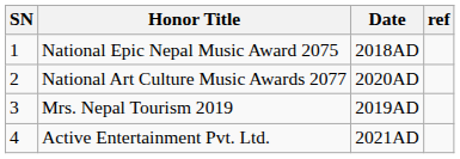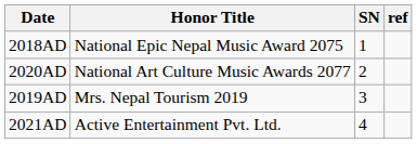columns swapped: SN <-> Date
